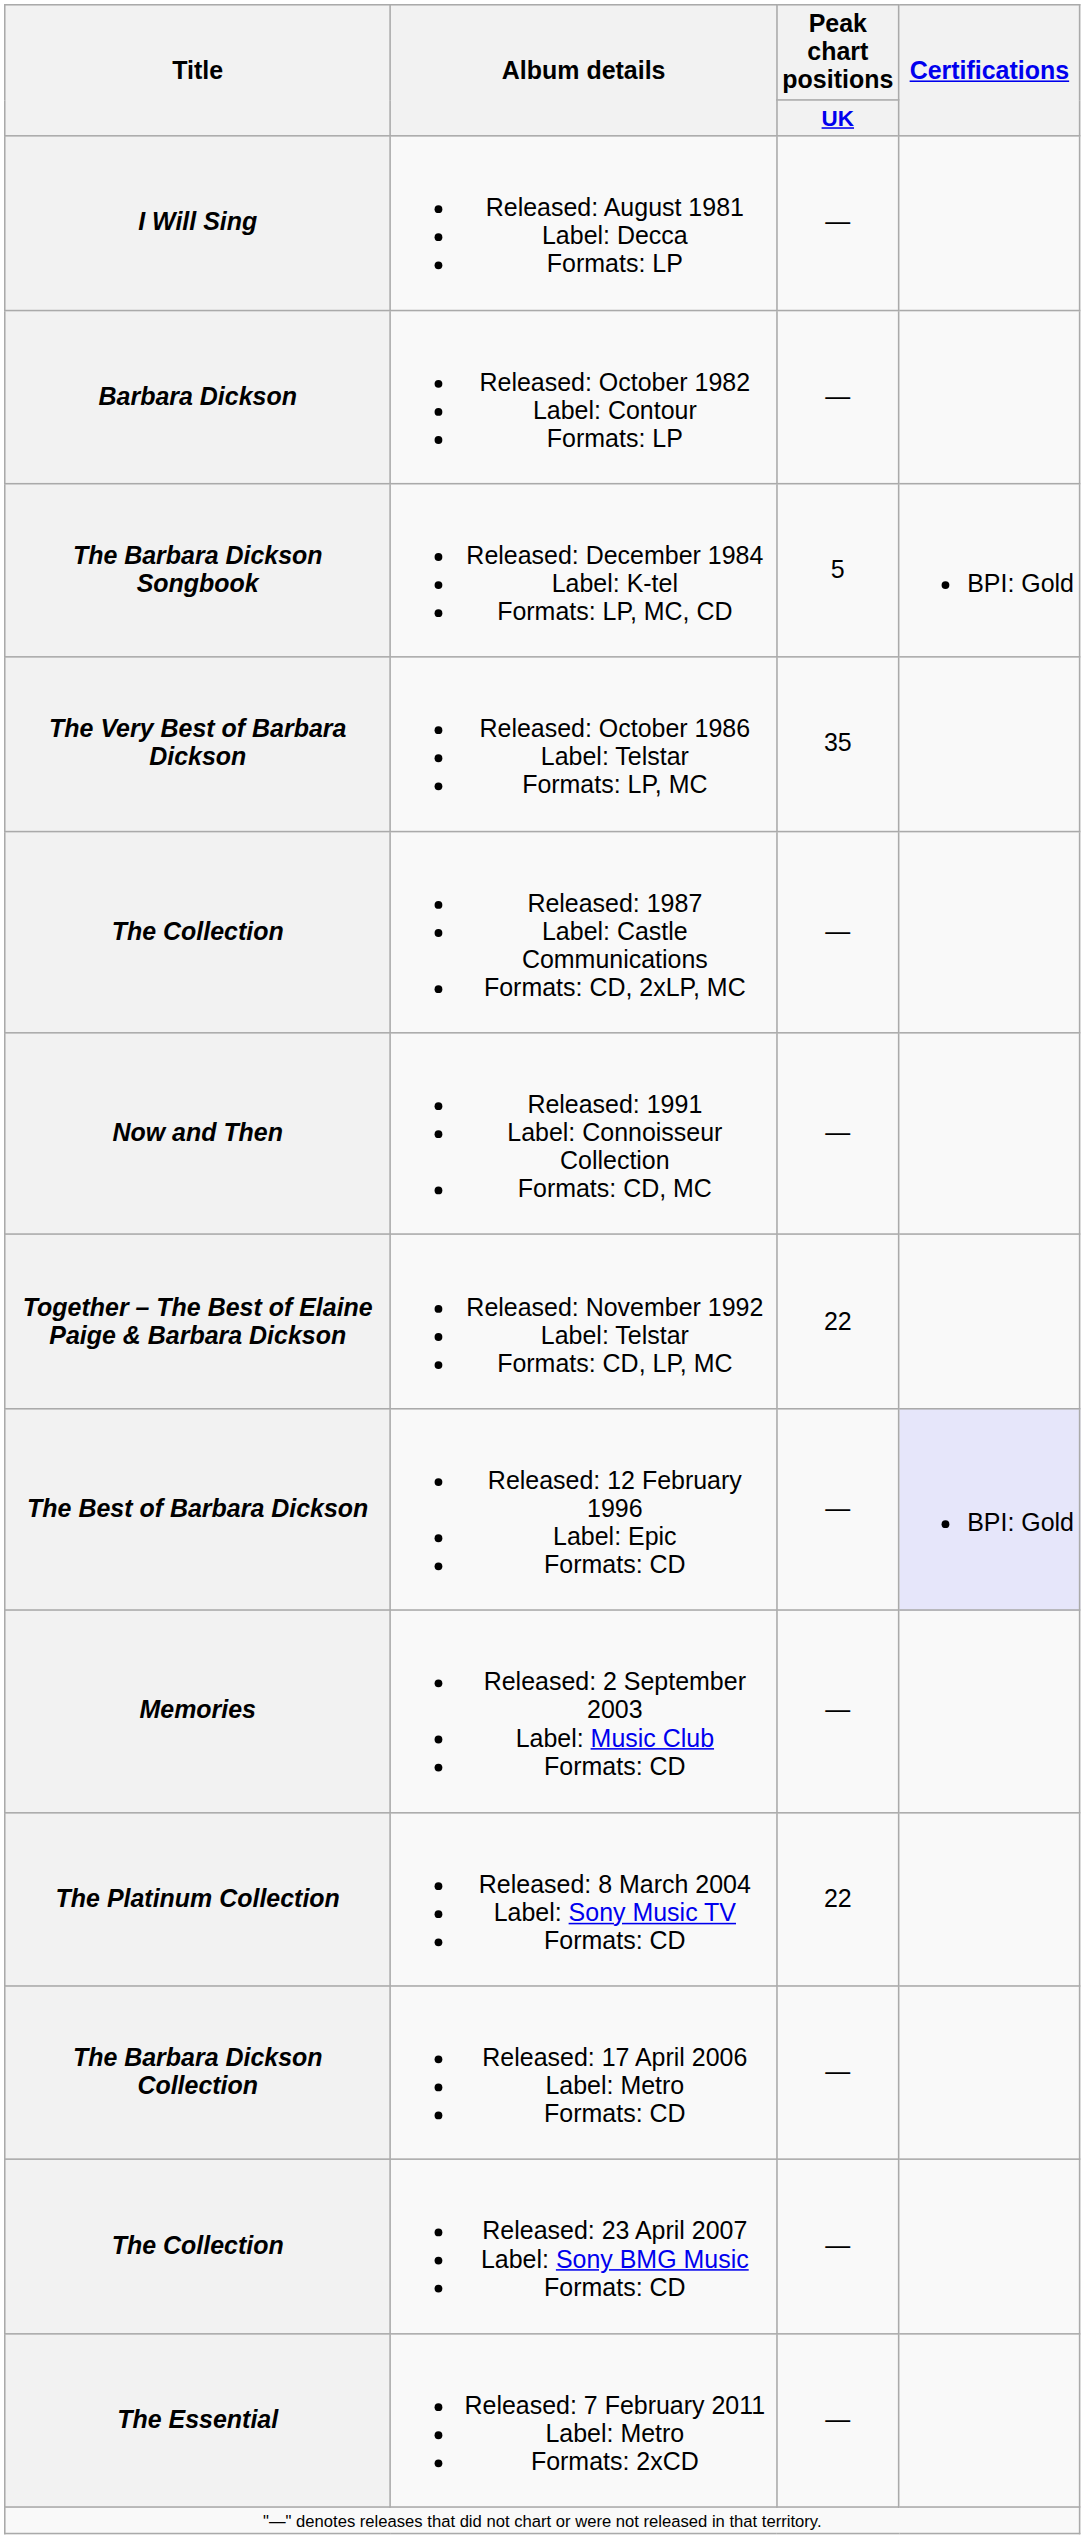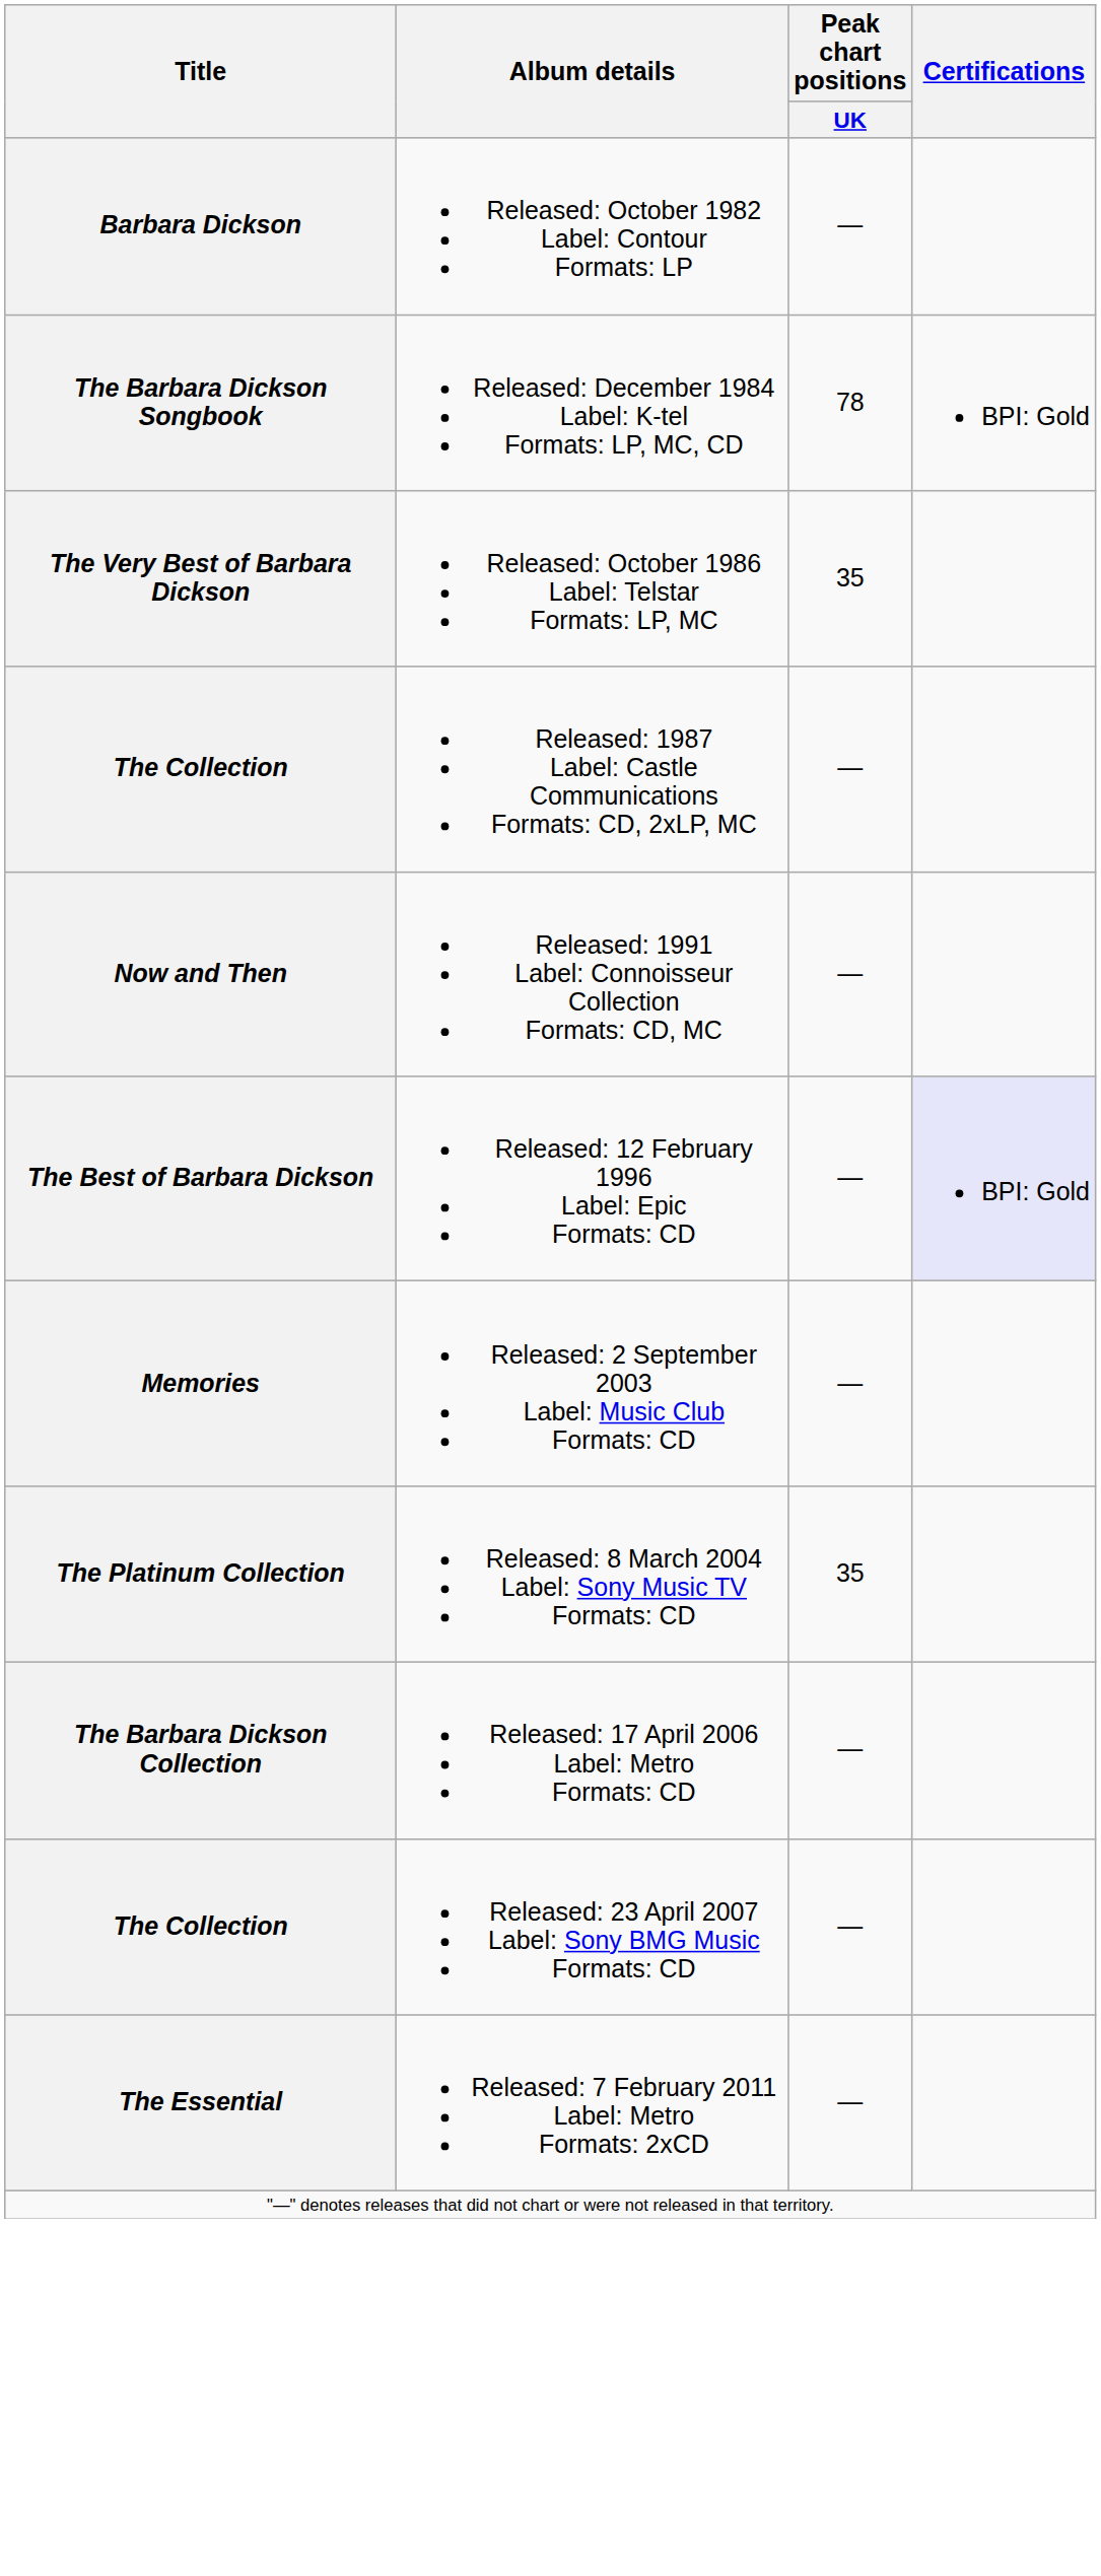- row: I Will Sing | Released: August 1981 Label: Decca Formats: LP | —
Released: December 1984 Label: K-tel Formats: LP, MC, CD | Peak chart positions / UK: 5 -> 78
- row: Together – The Best of Elaine Paige & Barbara Dickson | Released: November 1992 Label: Telstar Formats: CD, LP, MC | 22
Released: 8 March 2004 Label: Sony Music TV Formats: CD | Peak chart positions / UK: 22 -> 35
